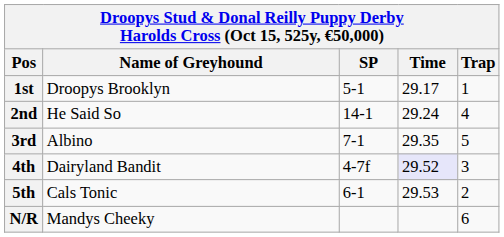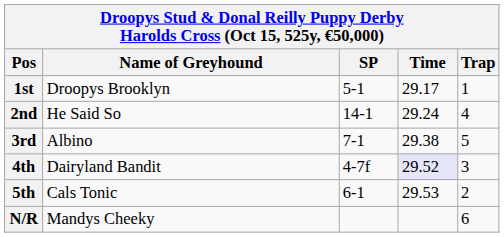3rd | Time: 29.35 -> 29.38
